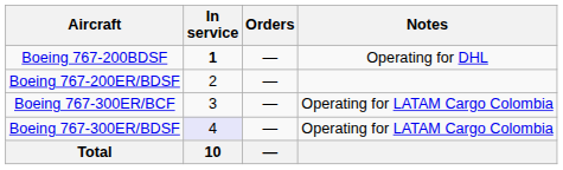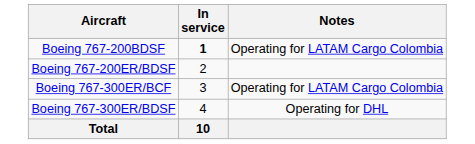- column: Orders | — | — | — | — | —
Boeing 767-200BDSF | Notes: Operating for DHL -> Operating for LATAM Cargo Colombia
Boeing 767-300ER/BDSF | In service: lavender background -> no background
Boeing 767-300ER/BDSF | Notes: Operating for LATAM Cargo Colombia -> Operating for DHL
